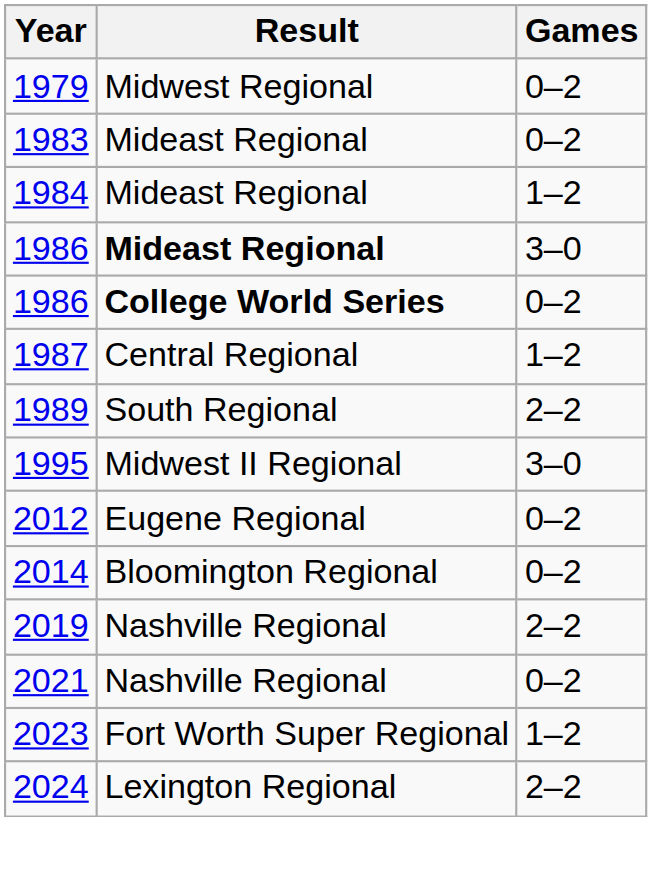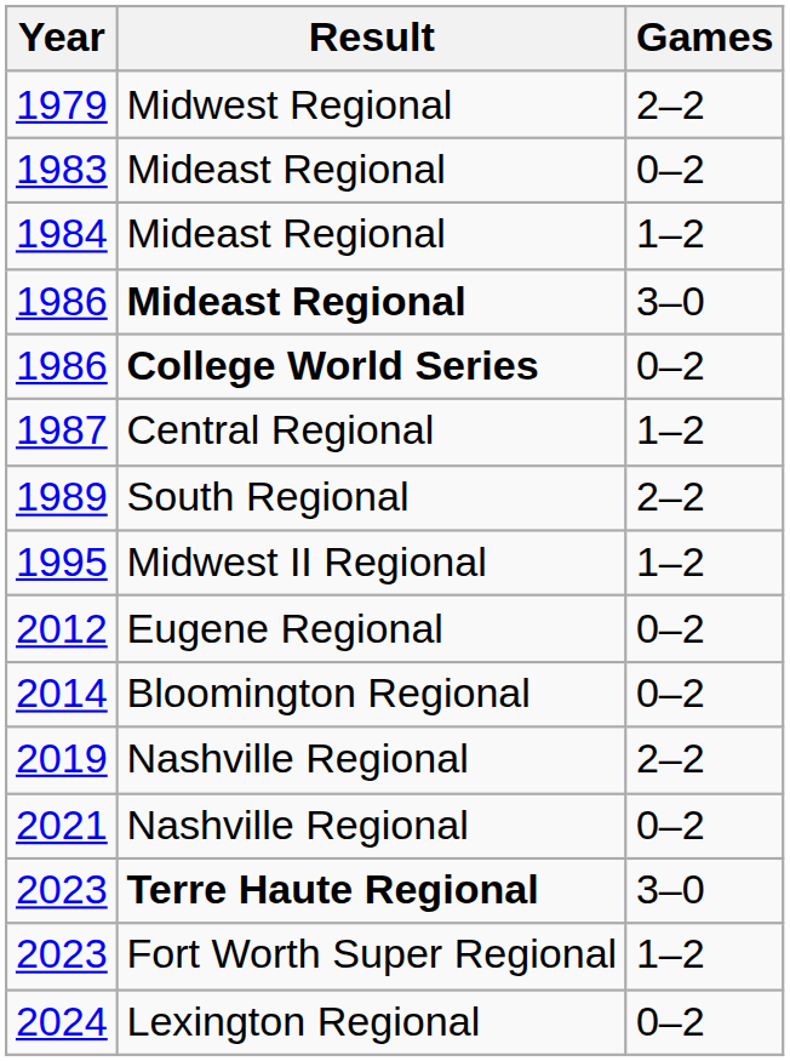1979 | Games: 0–2 -> 2–2
1995 | Games: 3–0 -> 1–2
+ row: 2023 | Terre Haute Regional | 3–0
2024 | Games: 2–2 -> 0–2
